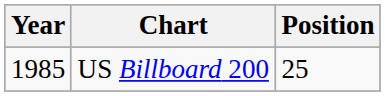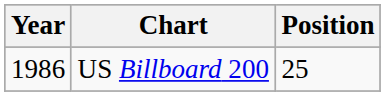US Billboard 200 | Year: 1985 -> 1986
